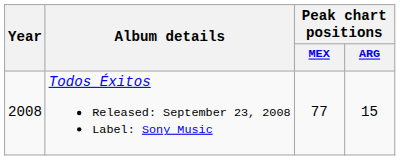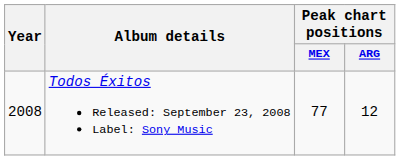Todos Éxitos Released: September 23, 2008 Label: Sony Music | Peak chart positions / ARG: 15 -> 12
